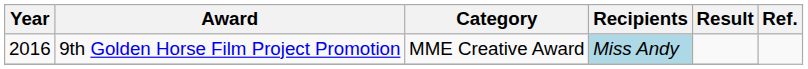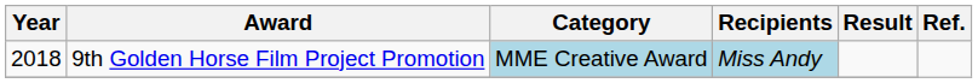9th Golden Horse Film Project Promotion | Year: 2016 -> 2018
9th Golden Horse Film Project Promotion | Category: no background -> lightblue background
